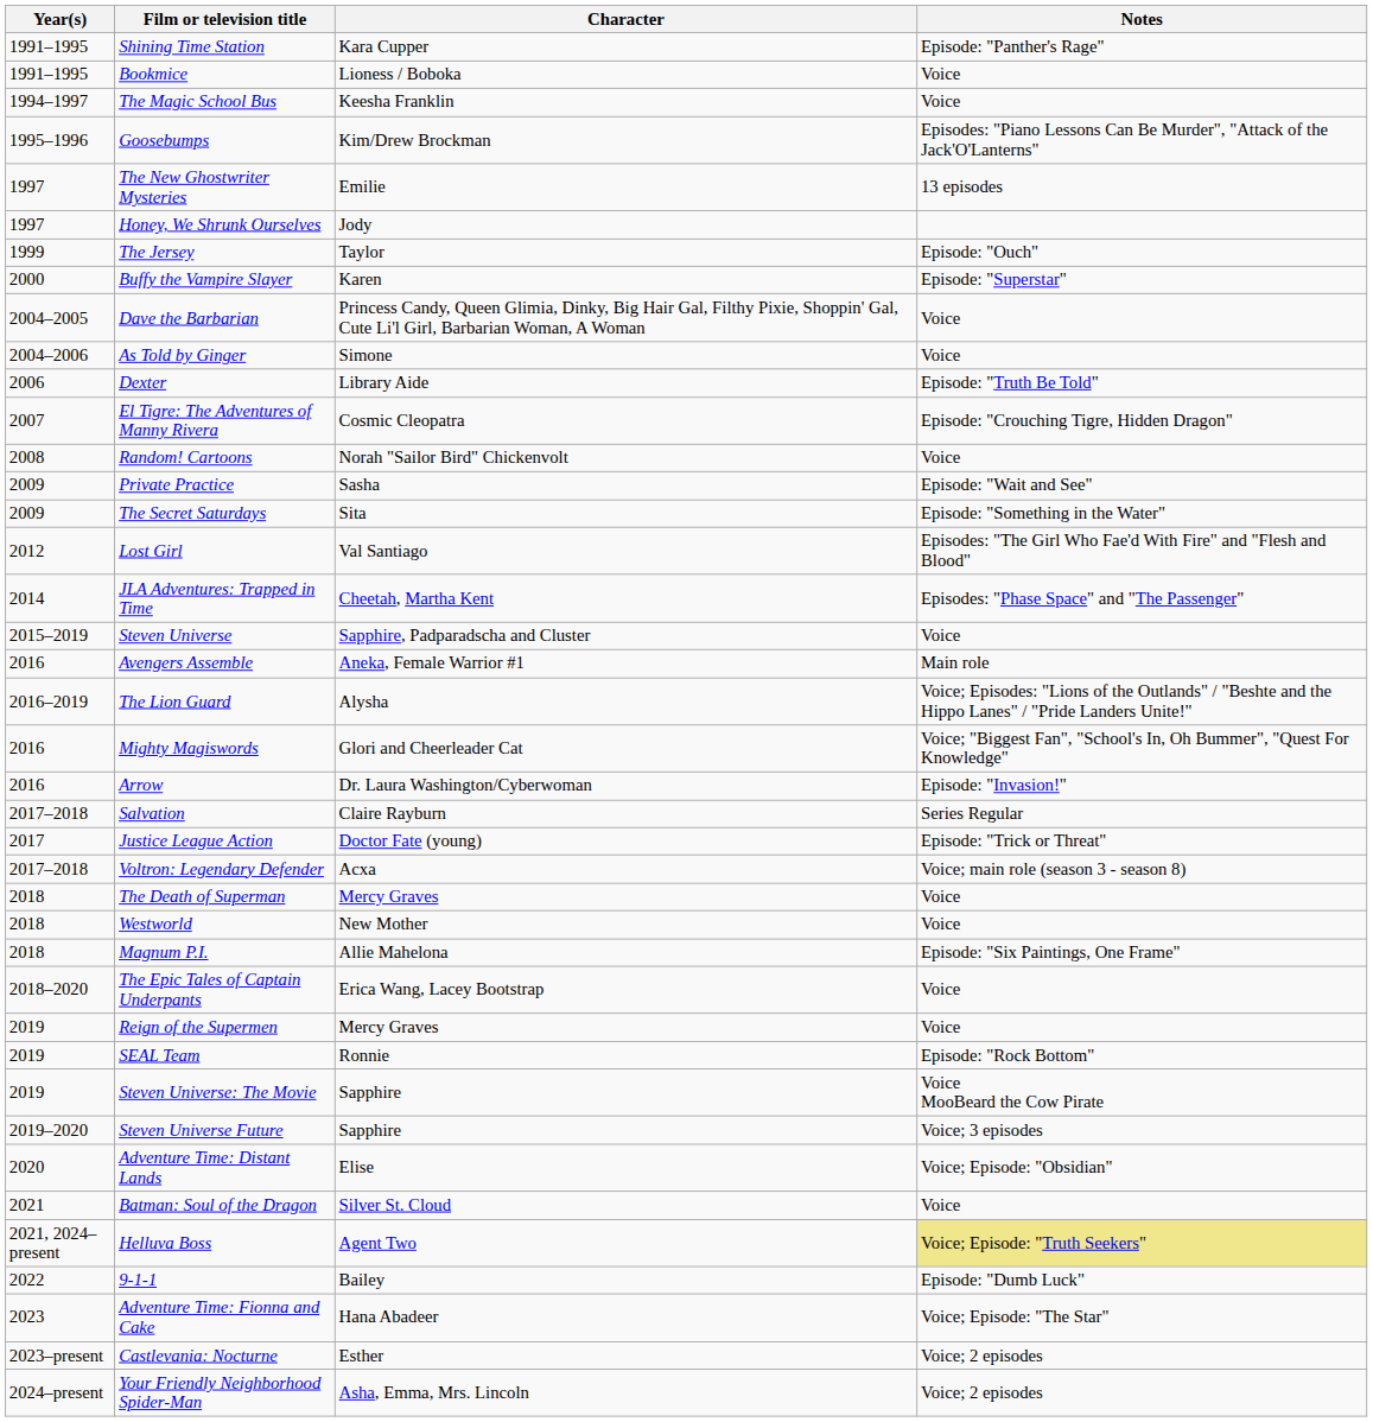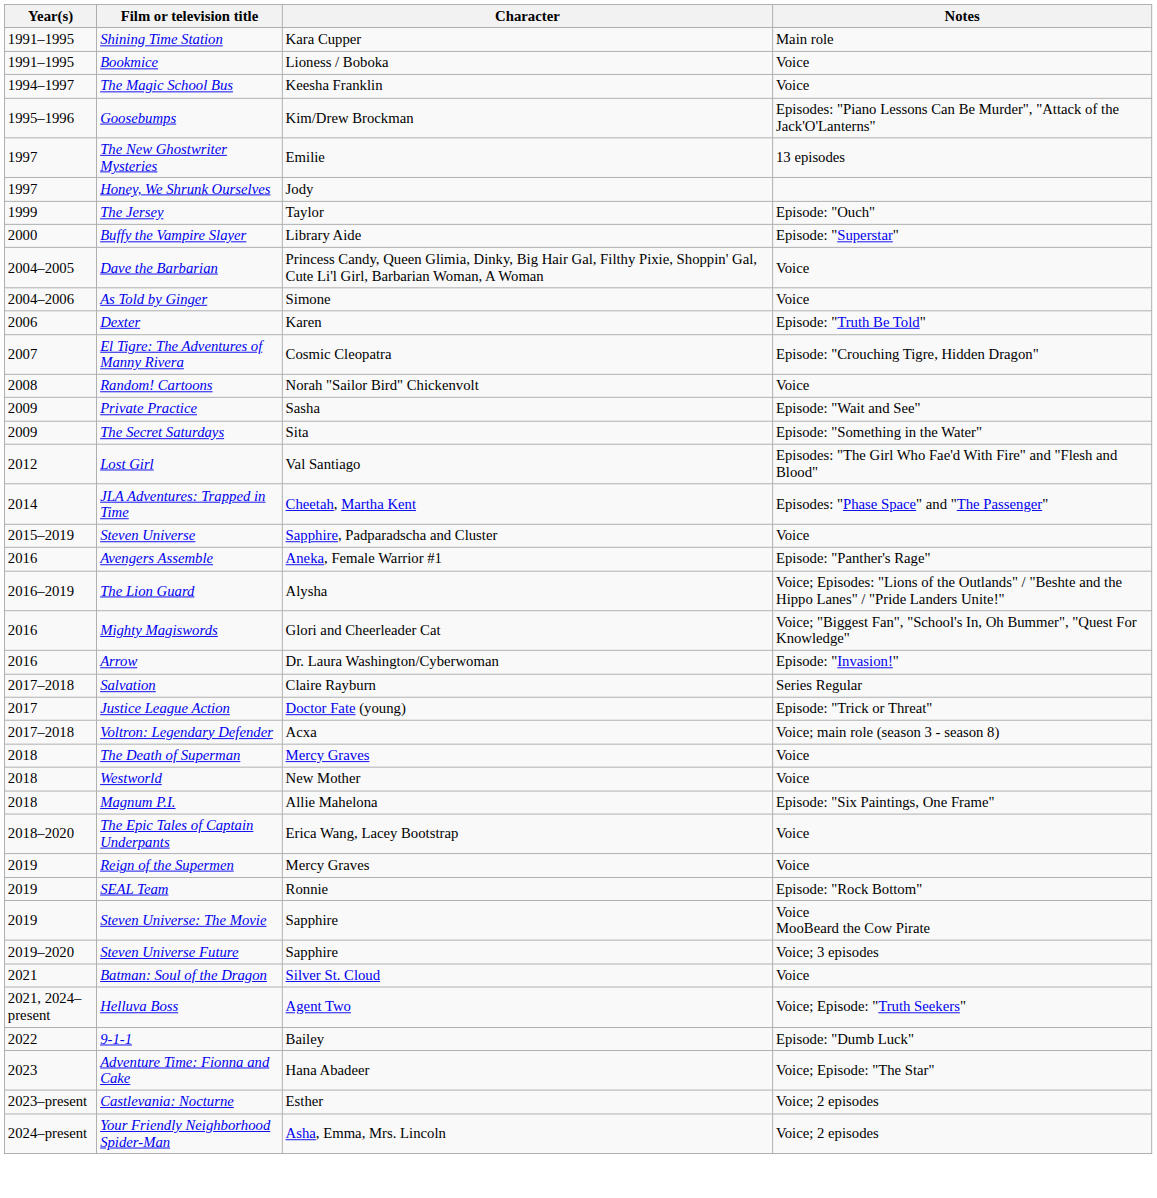Shining Time Station | Notes: Episode: "Panther's Rage" -> Main role
Buffy the Vampire Slayer | Character: Karen -> Library Aide
Dexter | Character: Library Aide -> Karen
Avengers Assemble | Notes: Main role -> Episode: "Panther's Rage"
- row: 2020 | Adventure Time: Distant Lands | Elise | Voice; Episode: "Obsidian"
Helluva Boss | Notes: khaki background -> no background
